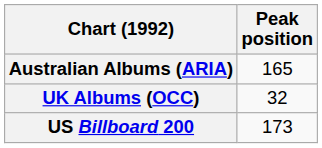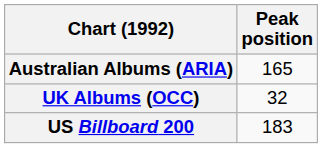US Billboard 200 | Peak position: 173 -> 183
